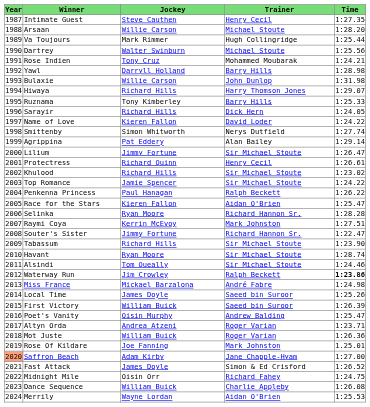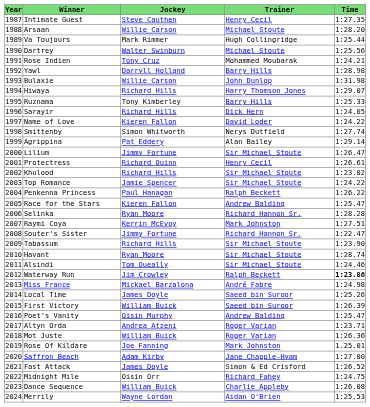Race for the Stars | Trainer: Aidan O'Brien -> Andrew Balding
Saffron Beach | Year: lightsalmon background -> no background
